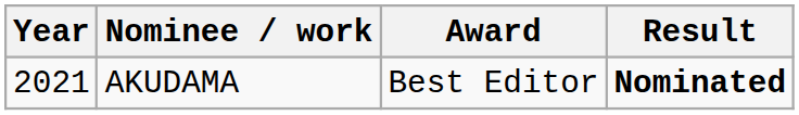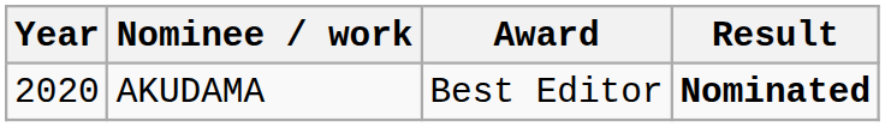AKUDAMA | Year: 2021 -> 2020
